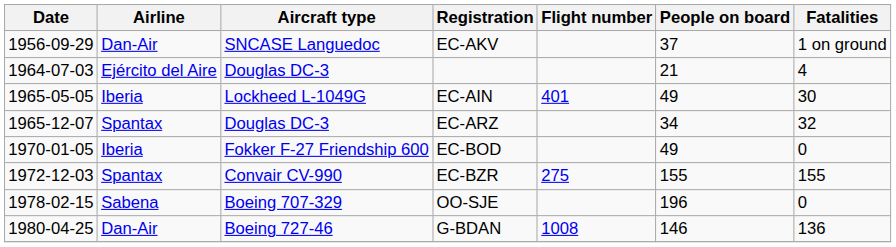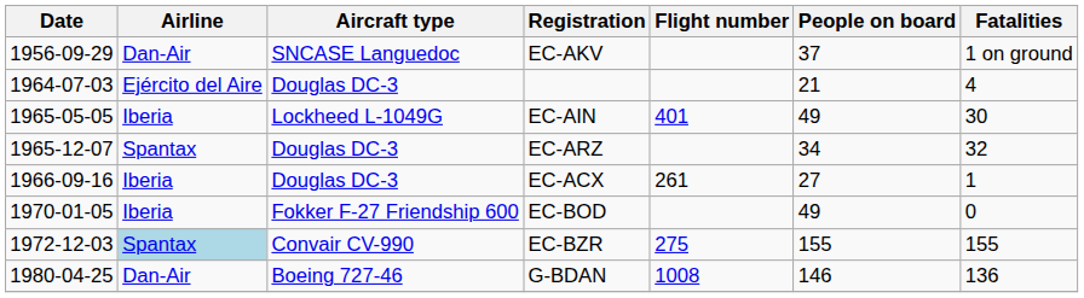+ row: 1966-09-16 | Iberia | Douglas DC-3 | EC-ACX | 261 | 27 | 1
EC-BZR | Airline: no background -> lightblue background
- row: 1978-02-15 | Sabena | Boeing 707-329 | OO-SJE | 196 | 0
